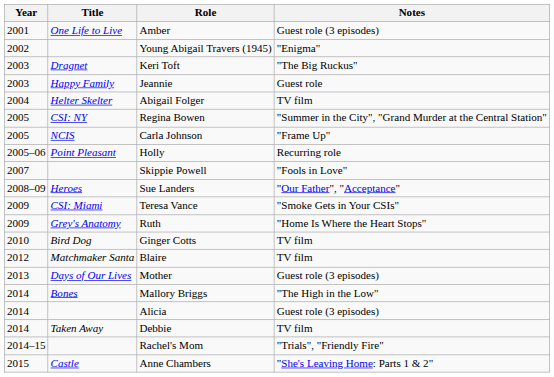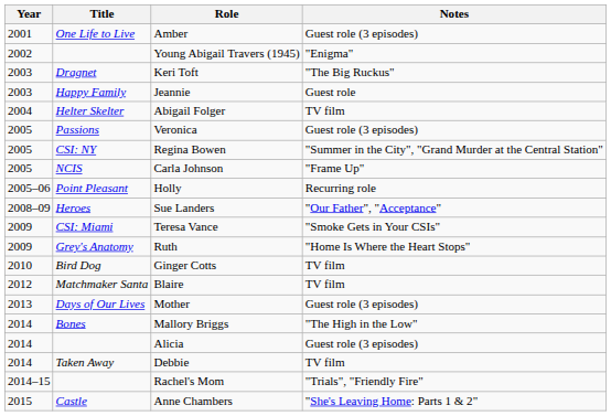+ row: 2005 | Passions | Veronica | Guest role (3 episodes)
- row: 2007 | Skippie Powell | "Fools in Love"
